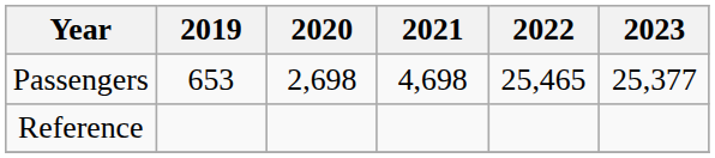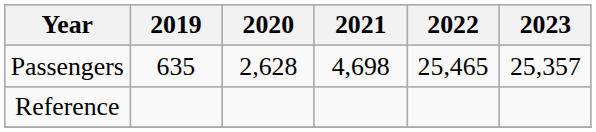Passengers | 2019: 653 -> 635
Passengers | 2020: 2,698 -> 2,628
Passengers | 2023: 25,377 -> 25,357
